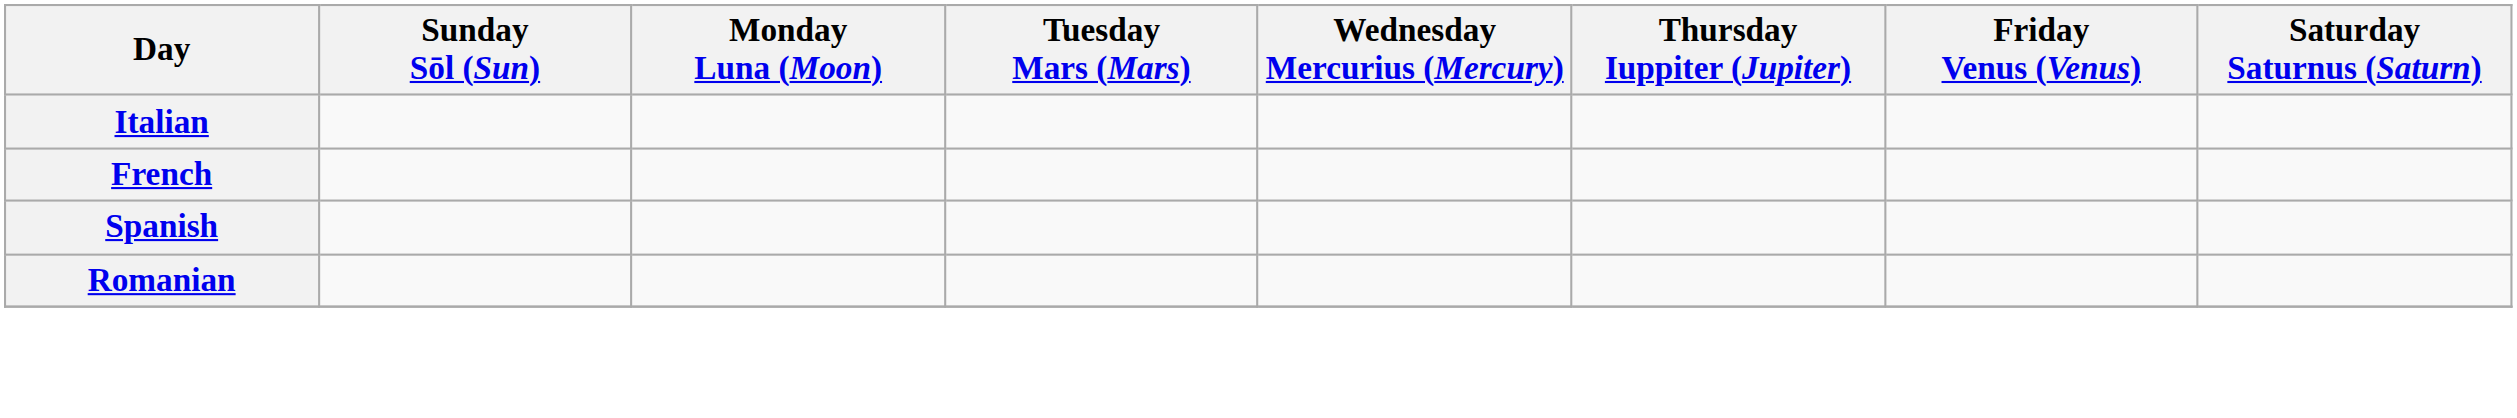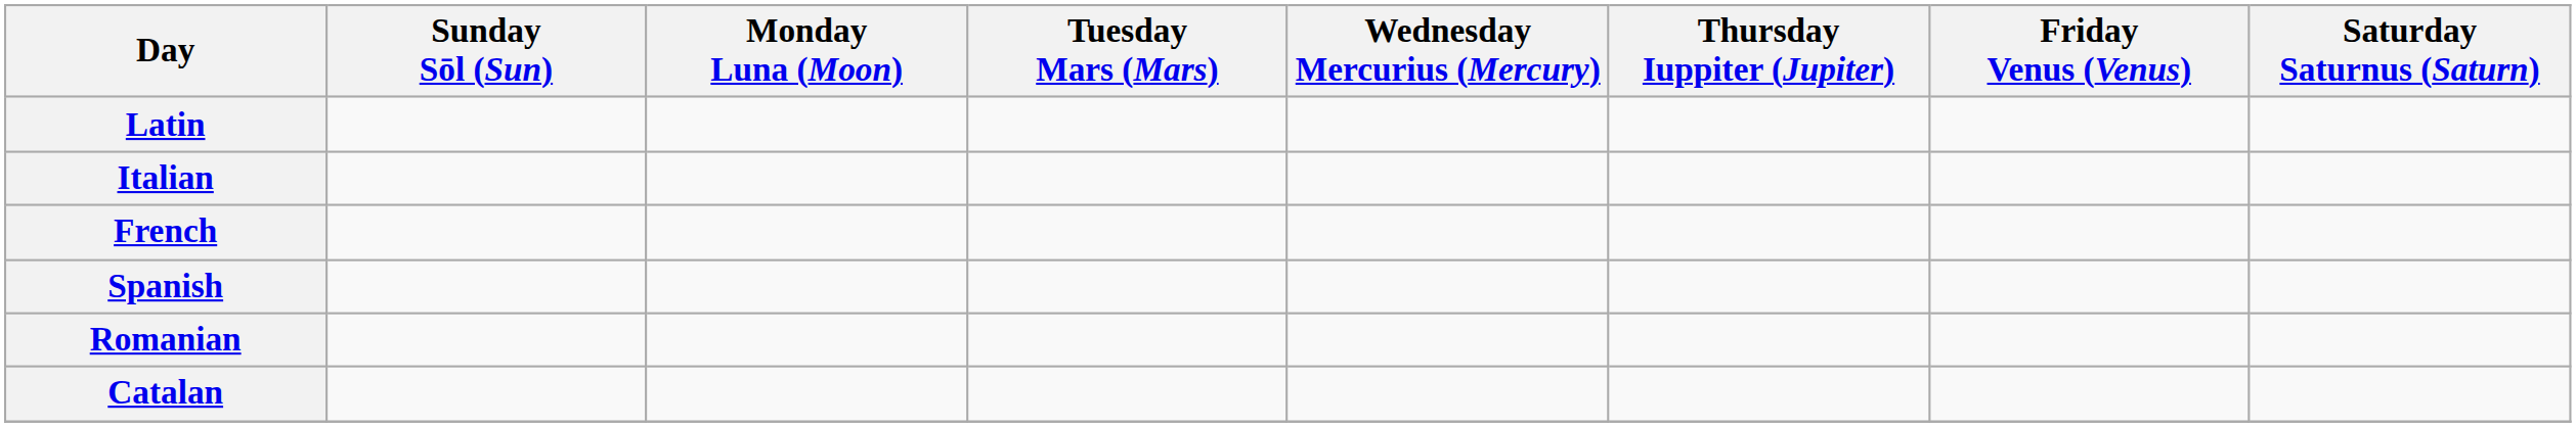+ row: Latin
+ row: Catalan
